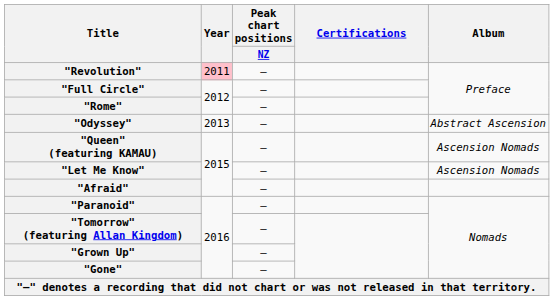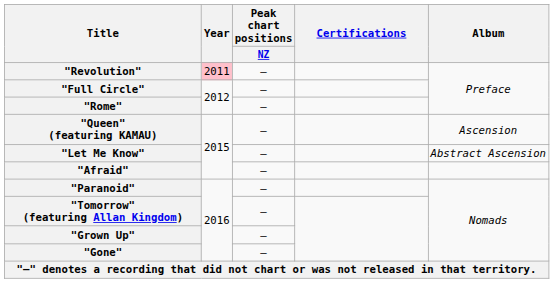- row: "Odyssey" | 2013 | – | Abstract Ascension
"Queen" (featuring KAMAU) | Album: Ascension Nomads -> Ascension
"Let Me Know" | Album: Ascension Nomads -> Abstract Ascension
